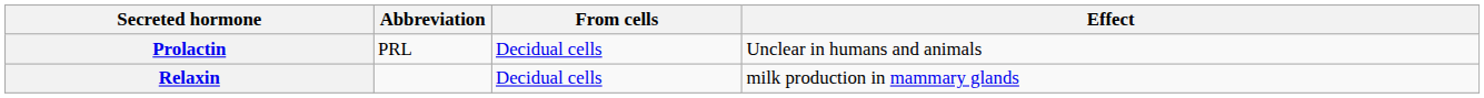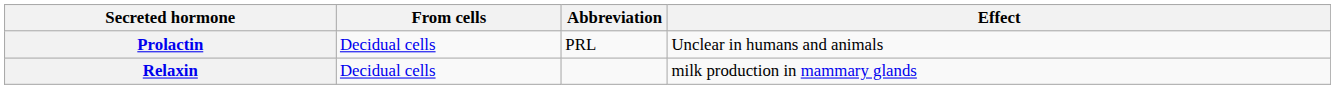columns swapped: Abbreviation <-> From cells
